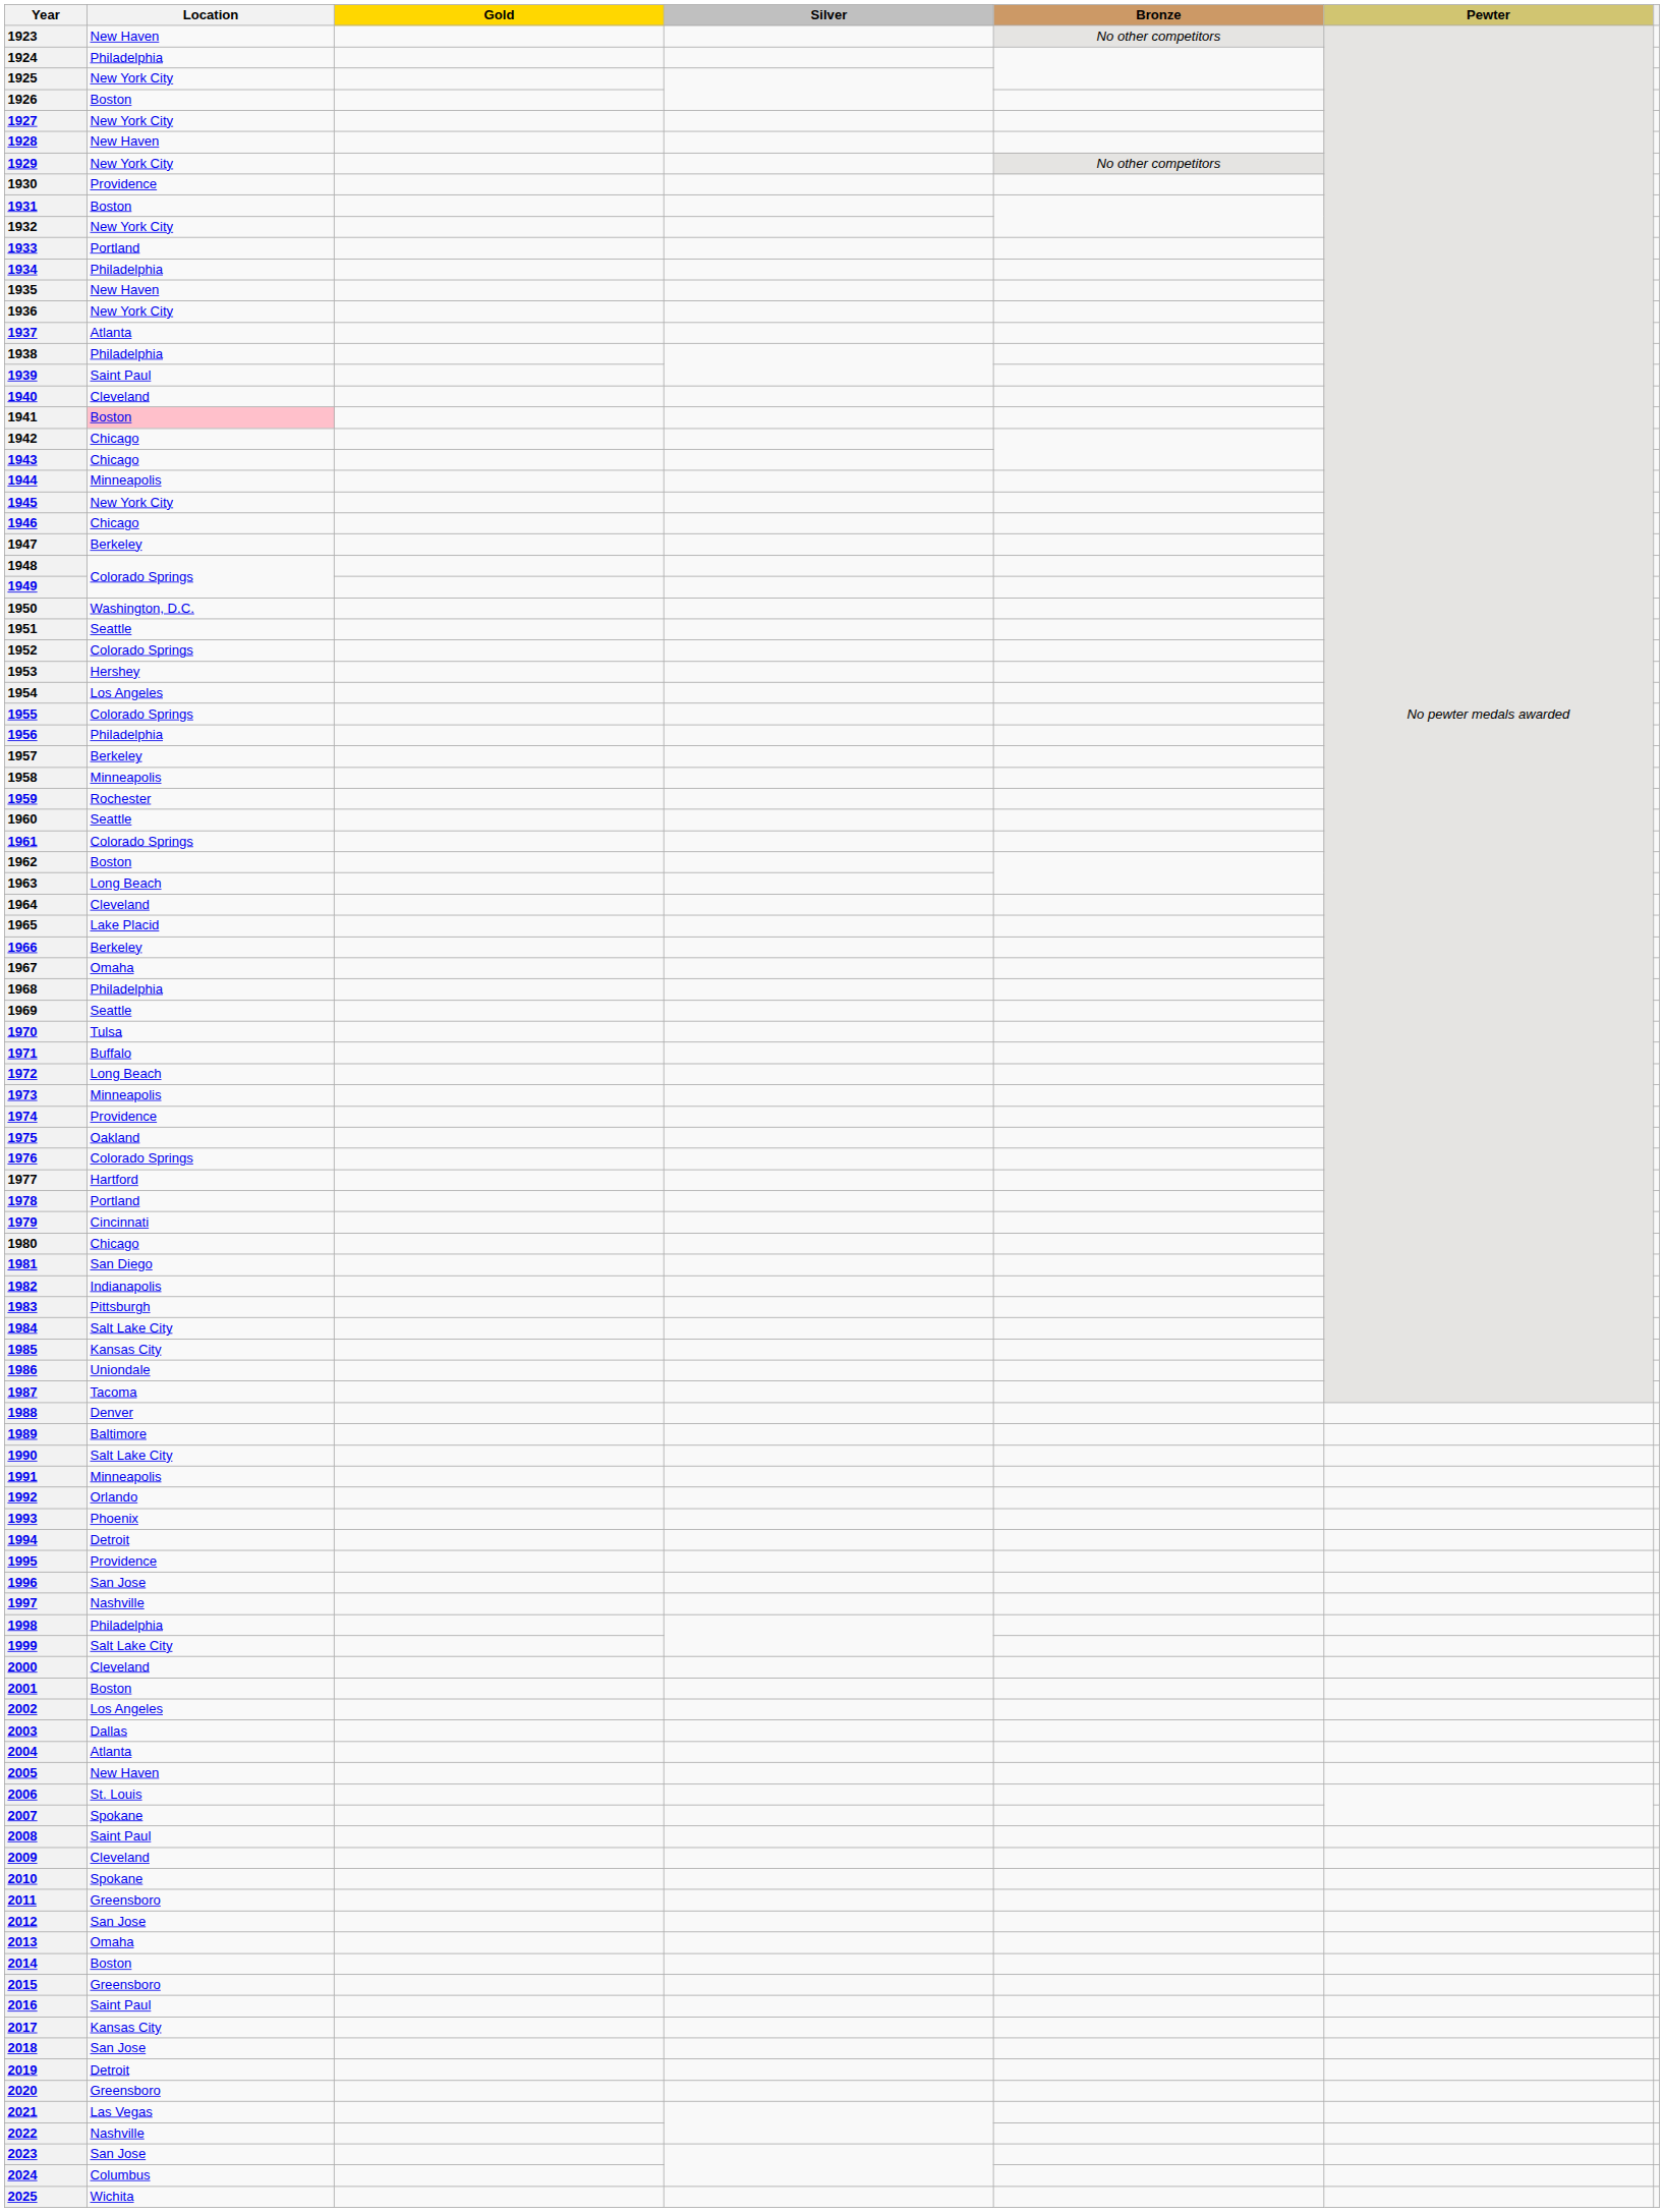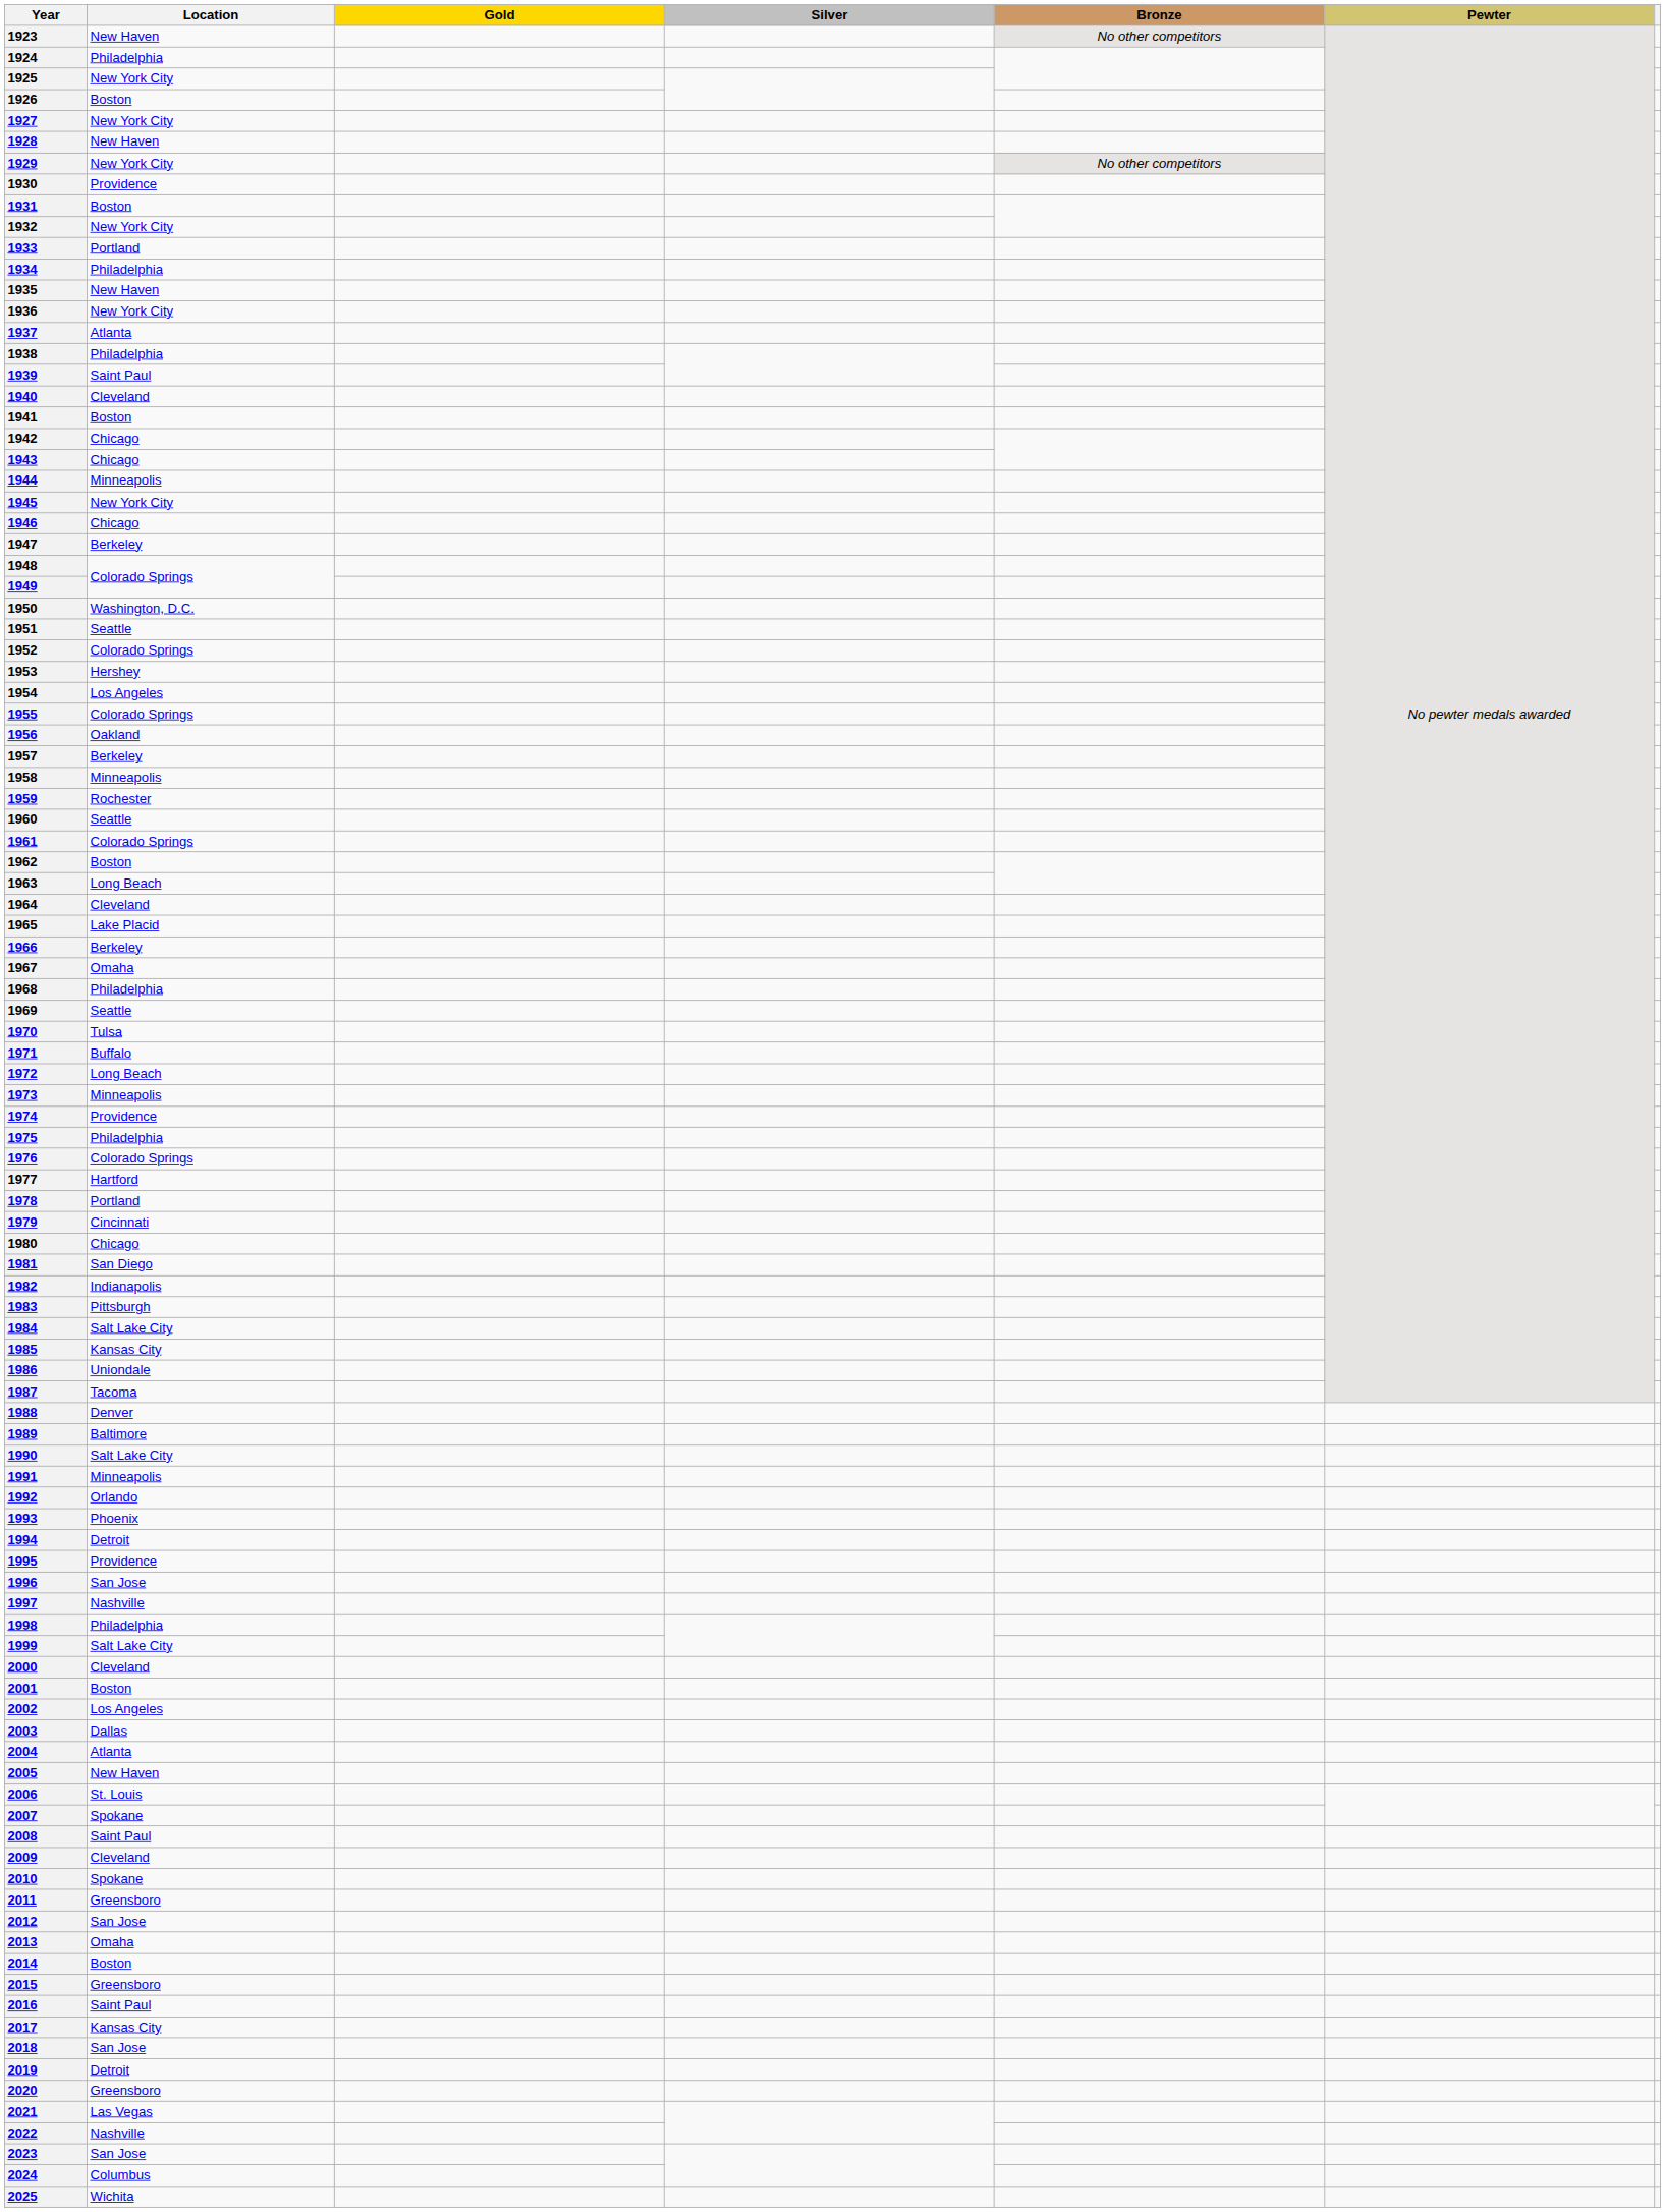1941 | Location: pink background -> no background
1956 | Location: Philadelphia -> Oakland
1975 | Location: Oakland -> Philadelphia
